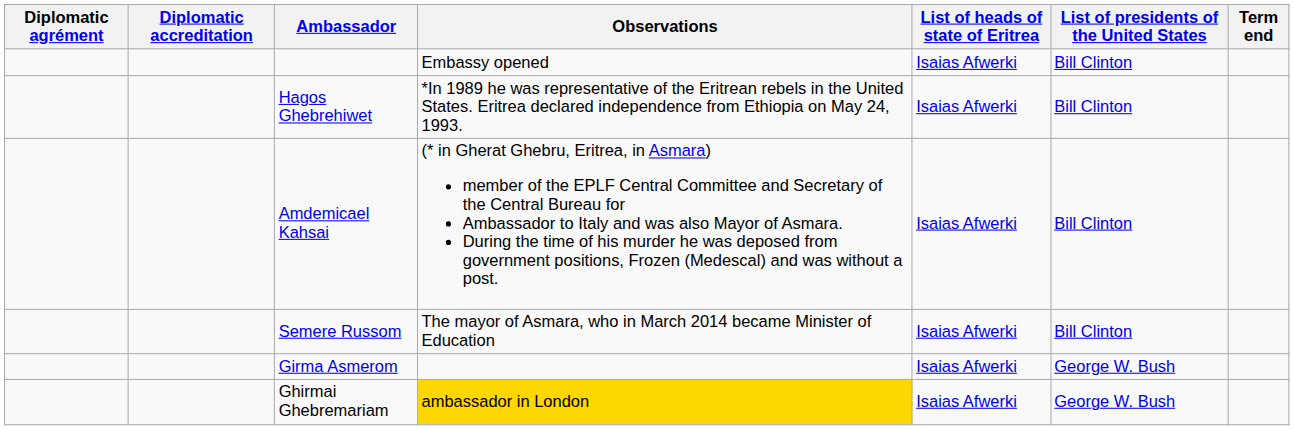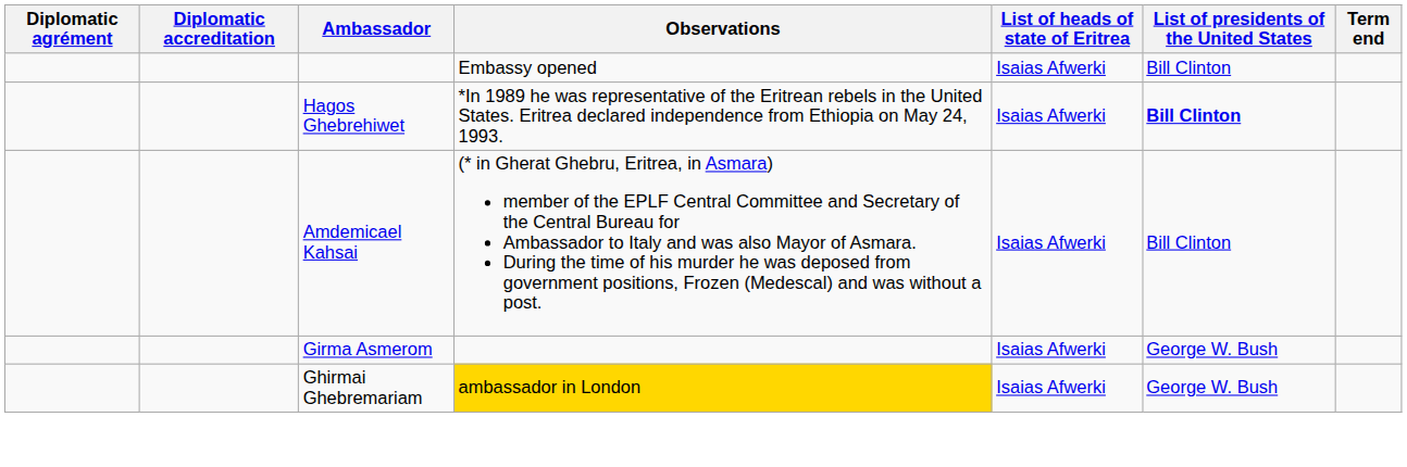Hagos Ghebrehiwet | List of presidents of the United States: normal -> bold
- row: Semere Russom | The mayor of Asmara, who in March 2014 became Minister of Education | Isaias Afwerki | Bill Clinton
